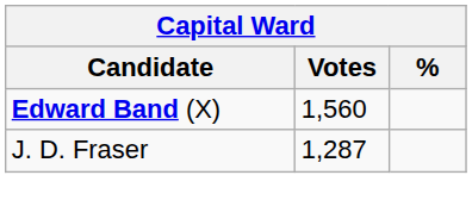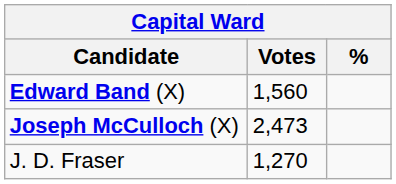+ row: Joseph McCulloch (X) | 2,473
J. D. Fraser | Votes: 1,287 -> 1,270
